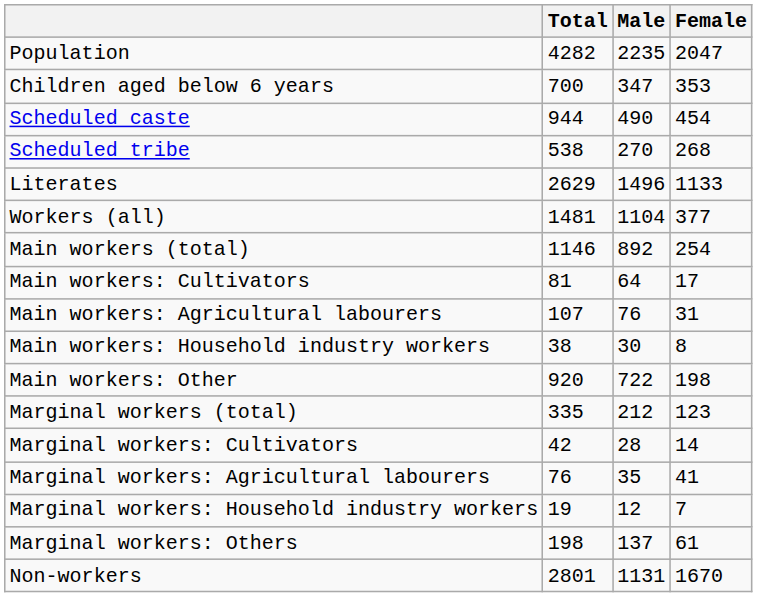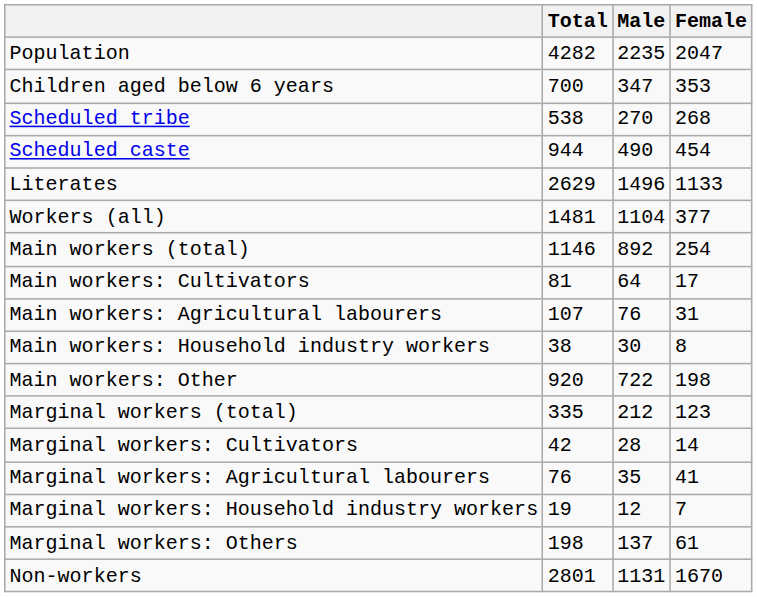rows swapped: Scheduled caste <-> Scheduled tribe
